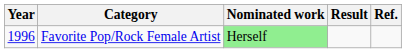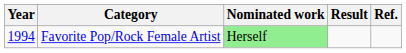Favorite Pop/Rock Female Artist | Year: 1996 -> 1994
